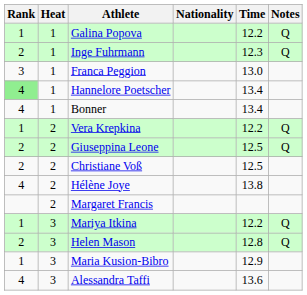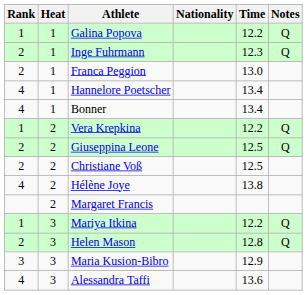Franca Peggion | Rank: 3 -> 2
Hannelore Poetscher | Rank: lightgreen background -> no background
Maria Kusion-Bibro | Rank: 1 -> 3
